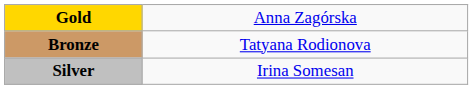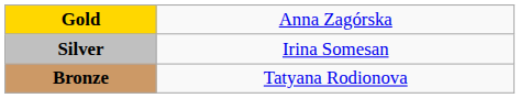rows swapped: Silver <-> Bronze
